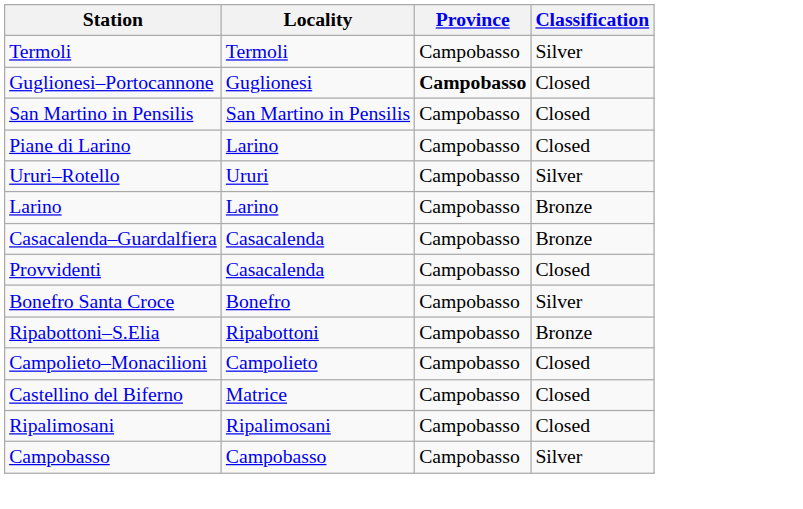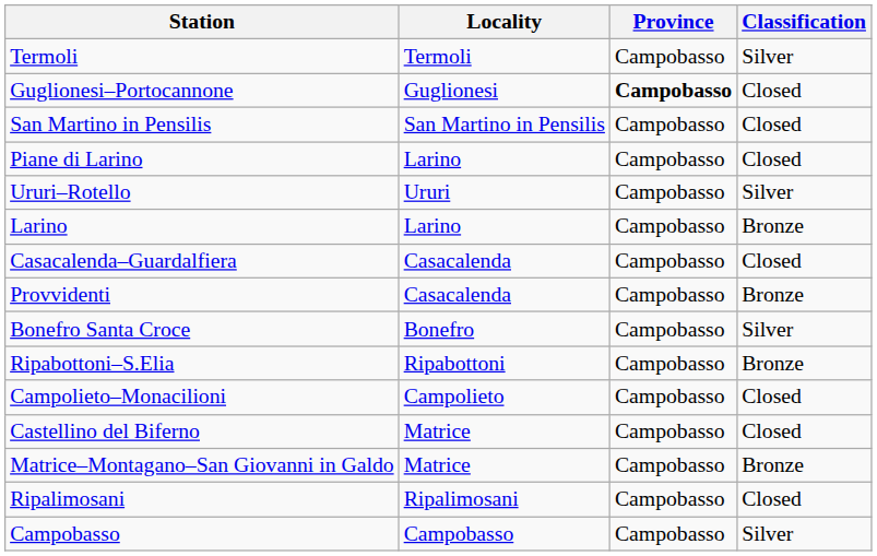Casacalenda–Guardalfiera | Classification: Bronze -> Closed
Provvidenti | Classification: Closed -> Bronze
+ row: Matrice–Montagano–San Giovanni in Galdo | Matrice | Campobasso | Bronze
